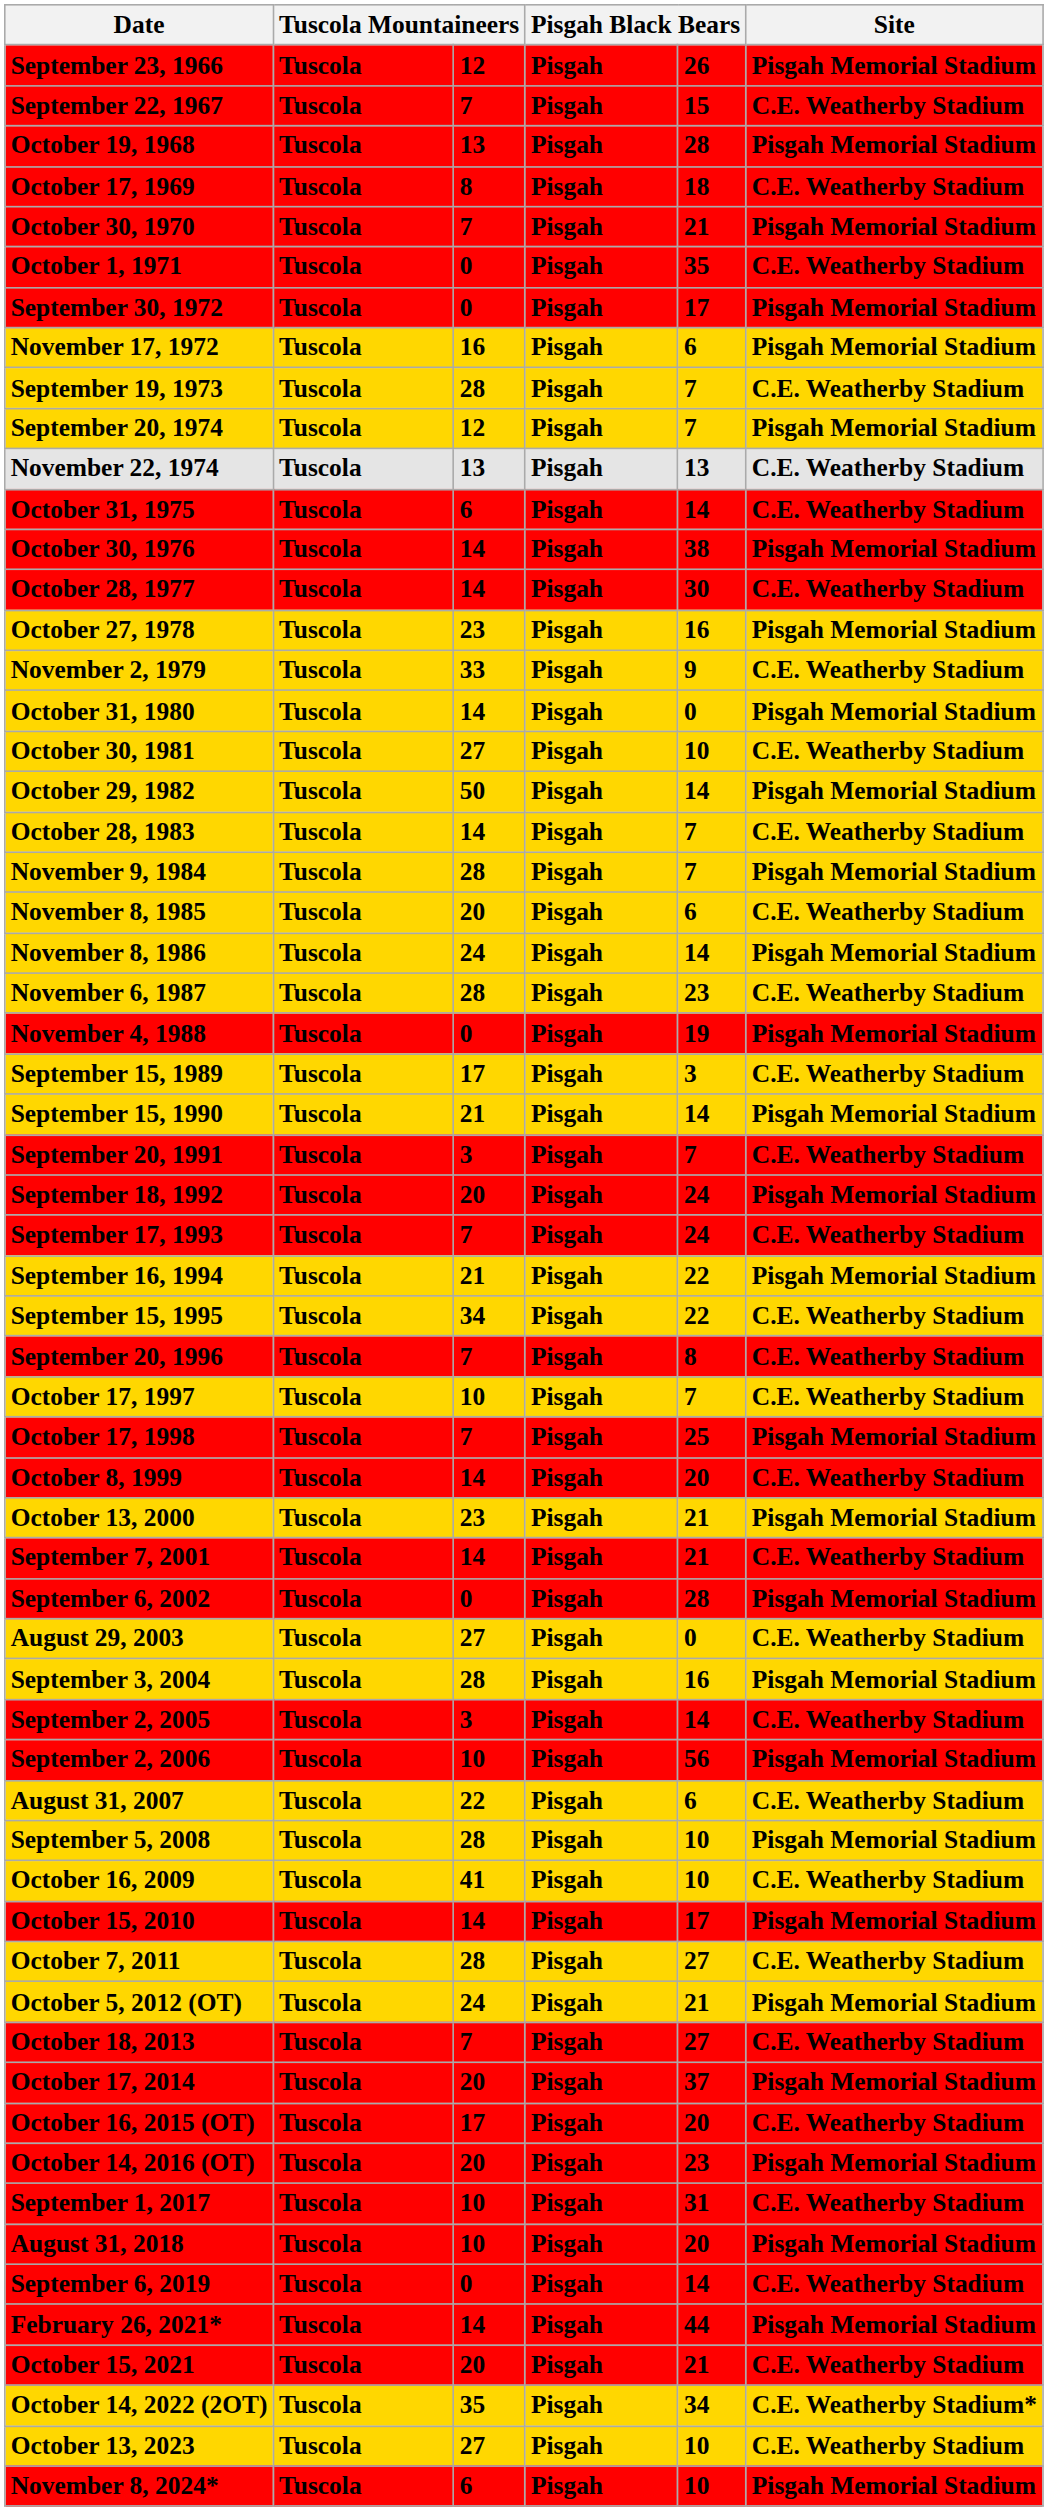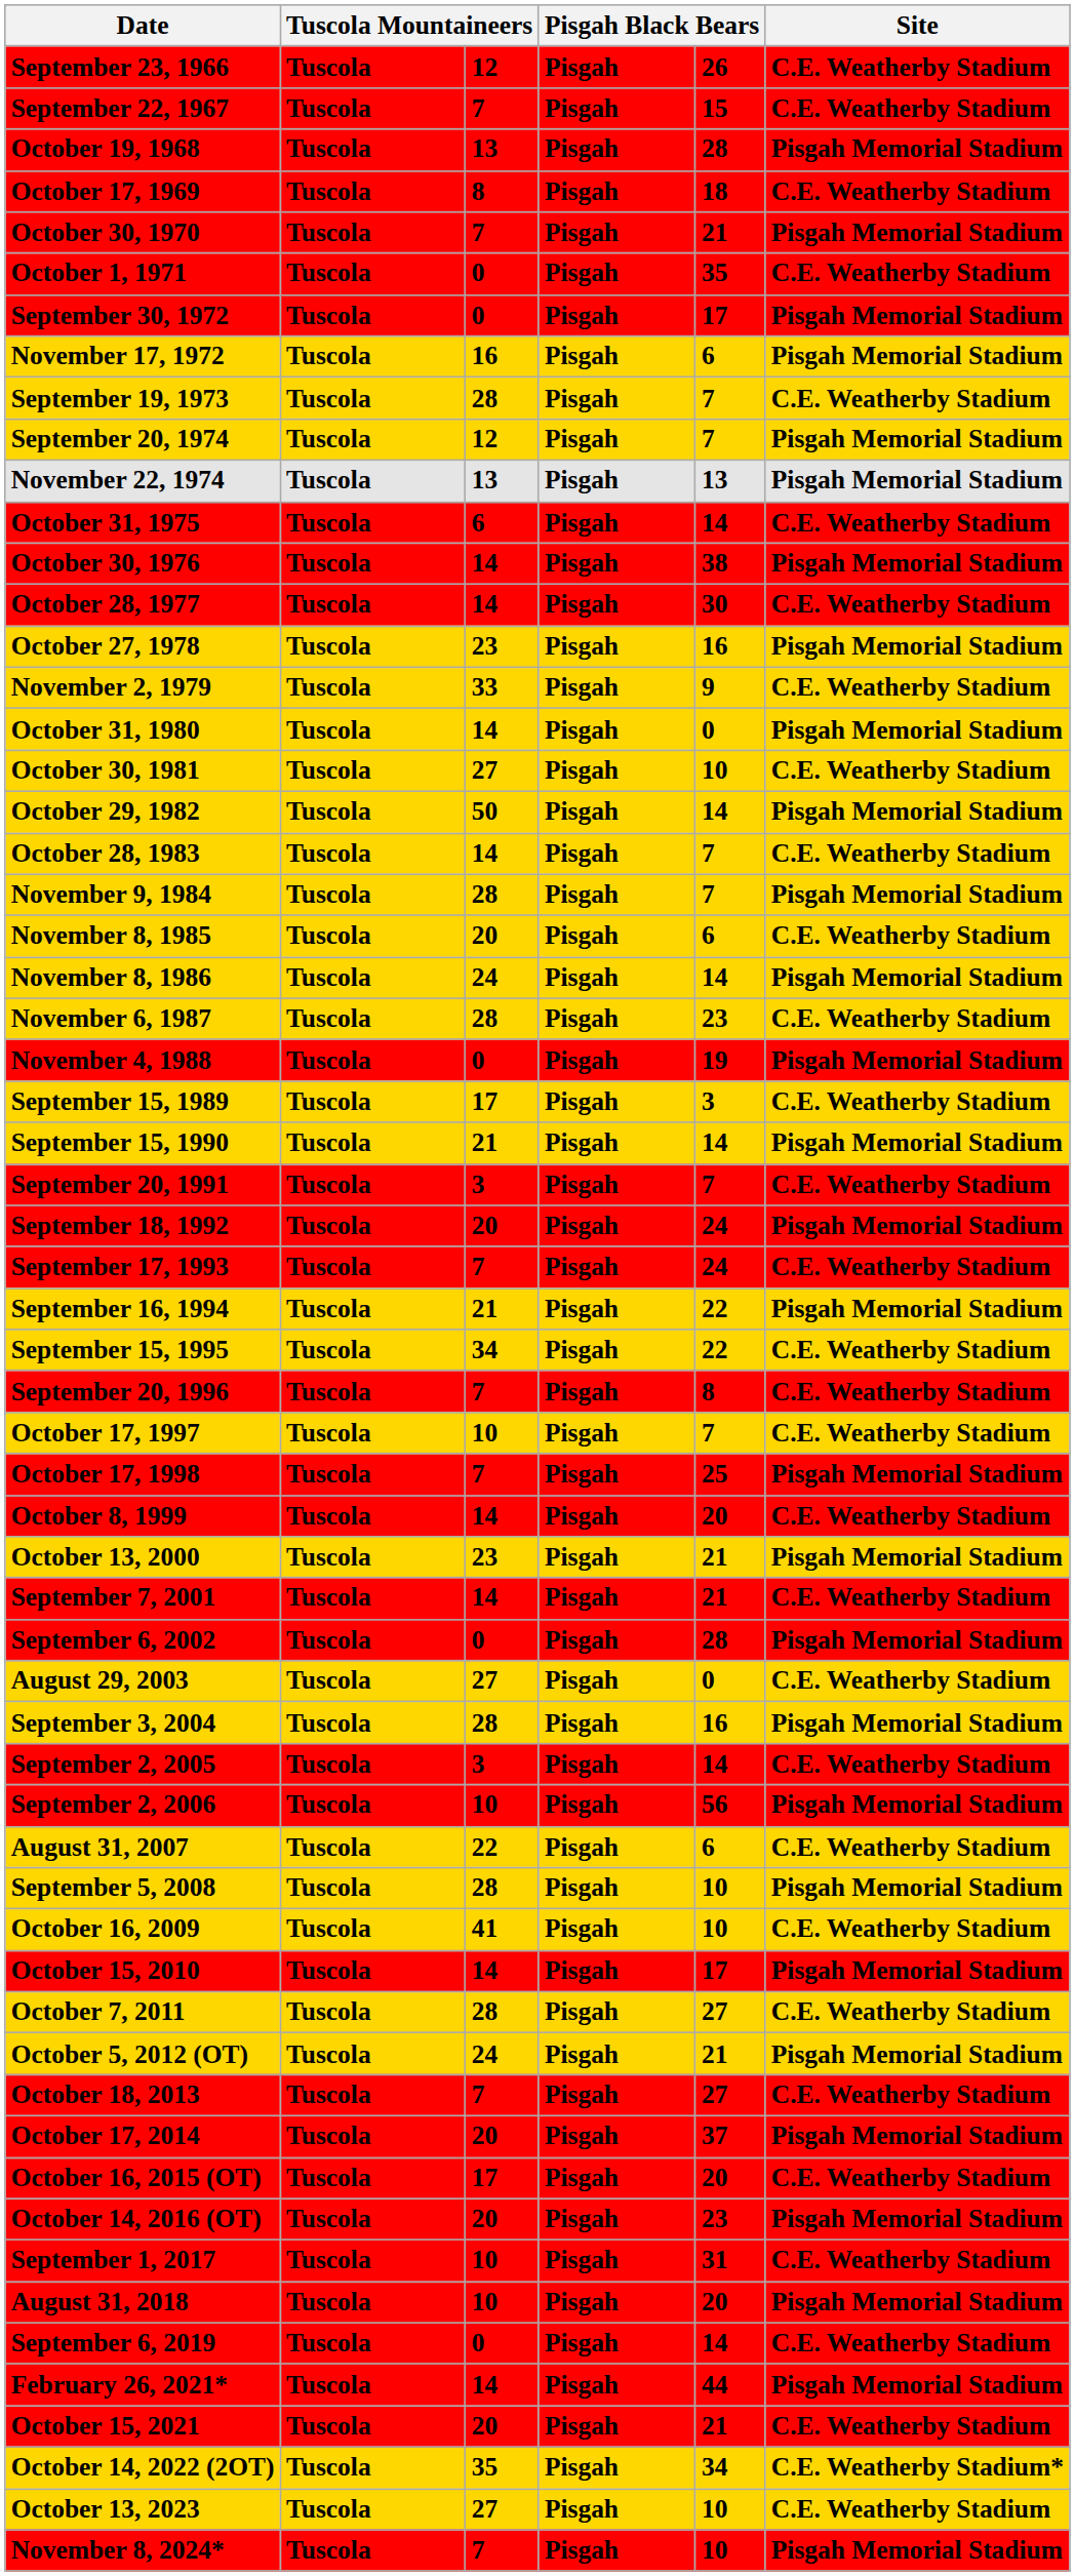September 23, 1966 | Site: Pisgah Memorial Stadium -> C.E. Weatherby Stadium
November 22, 1974 | Site: C.E. Weatherby Stadium -> Pisgah Memorial Stadium
November 8, 2024* | column 3: 6 -> 7
